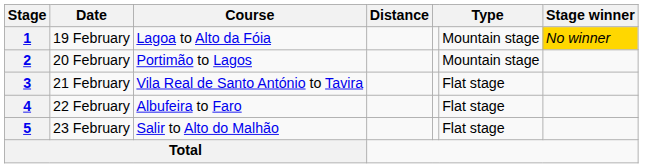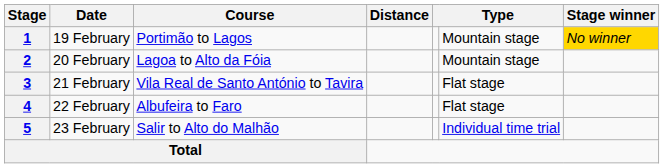1 | Course: Lagoa to Alto da Fóia -> Portimão to Lagos
2 | Course: Portimão to Lagos -> Lagoa to Alto da Fóia
5 | column 6: Flat stage -> Individual time trial
